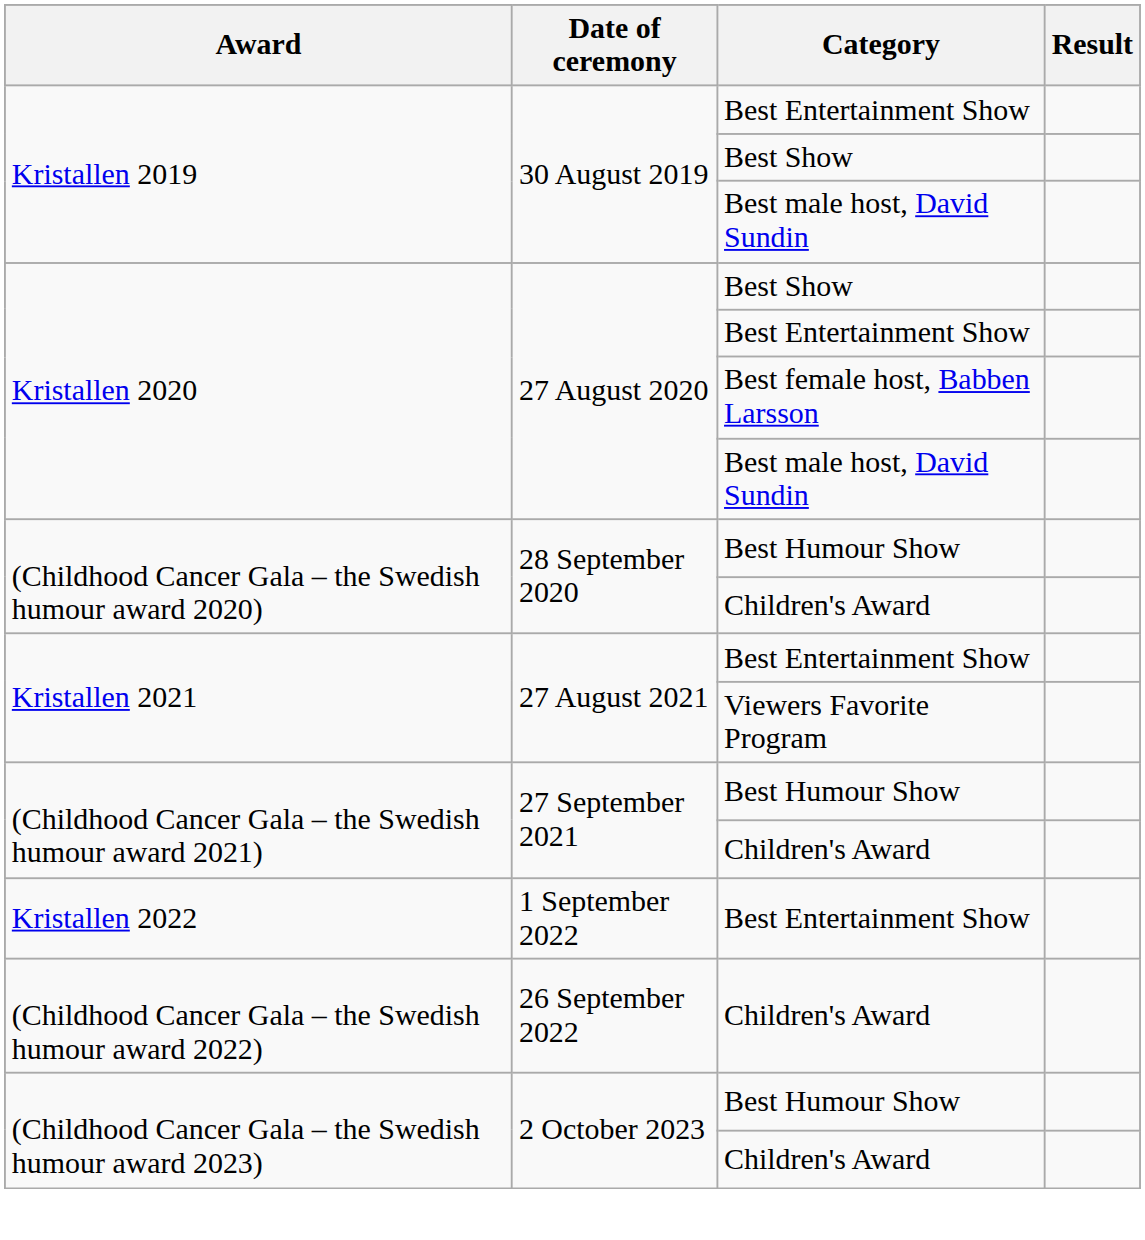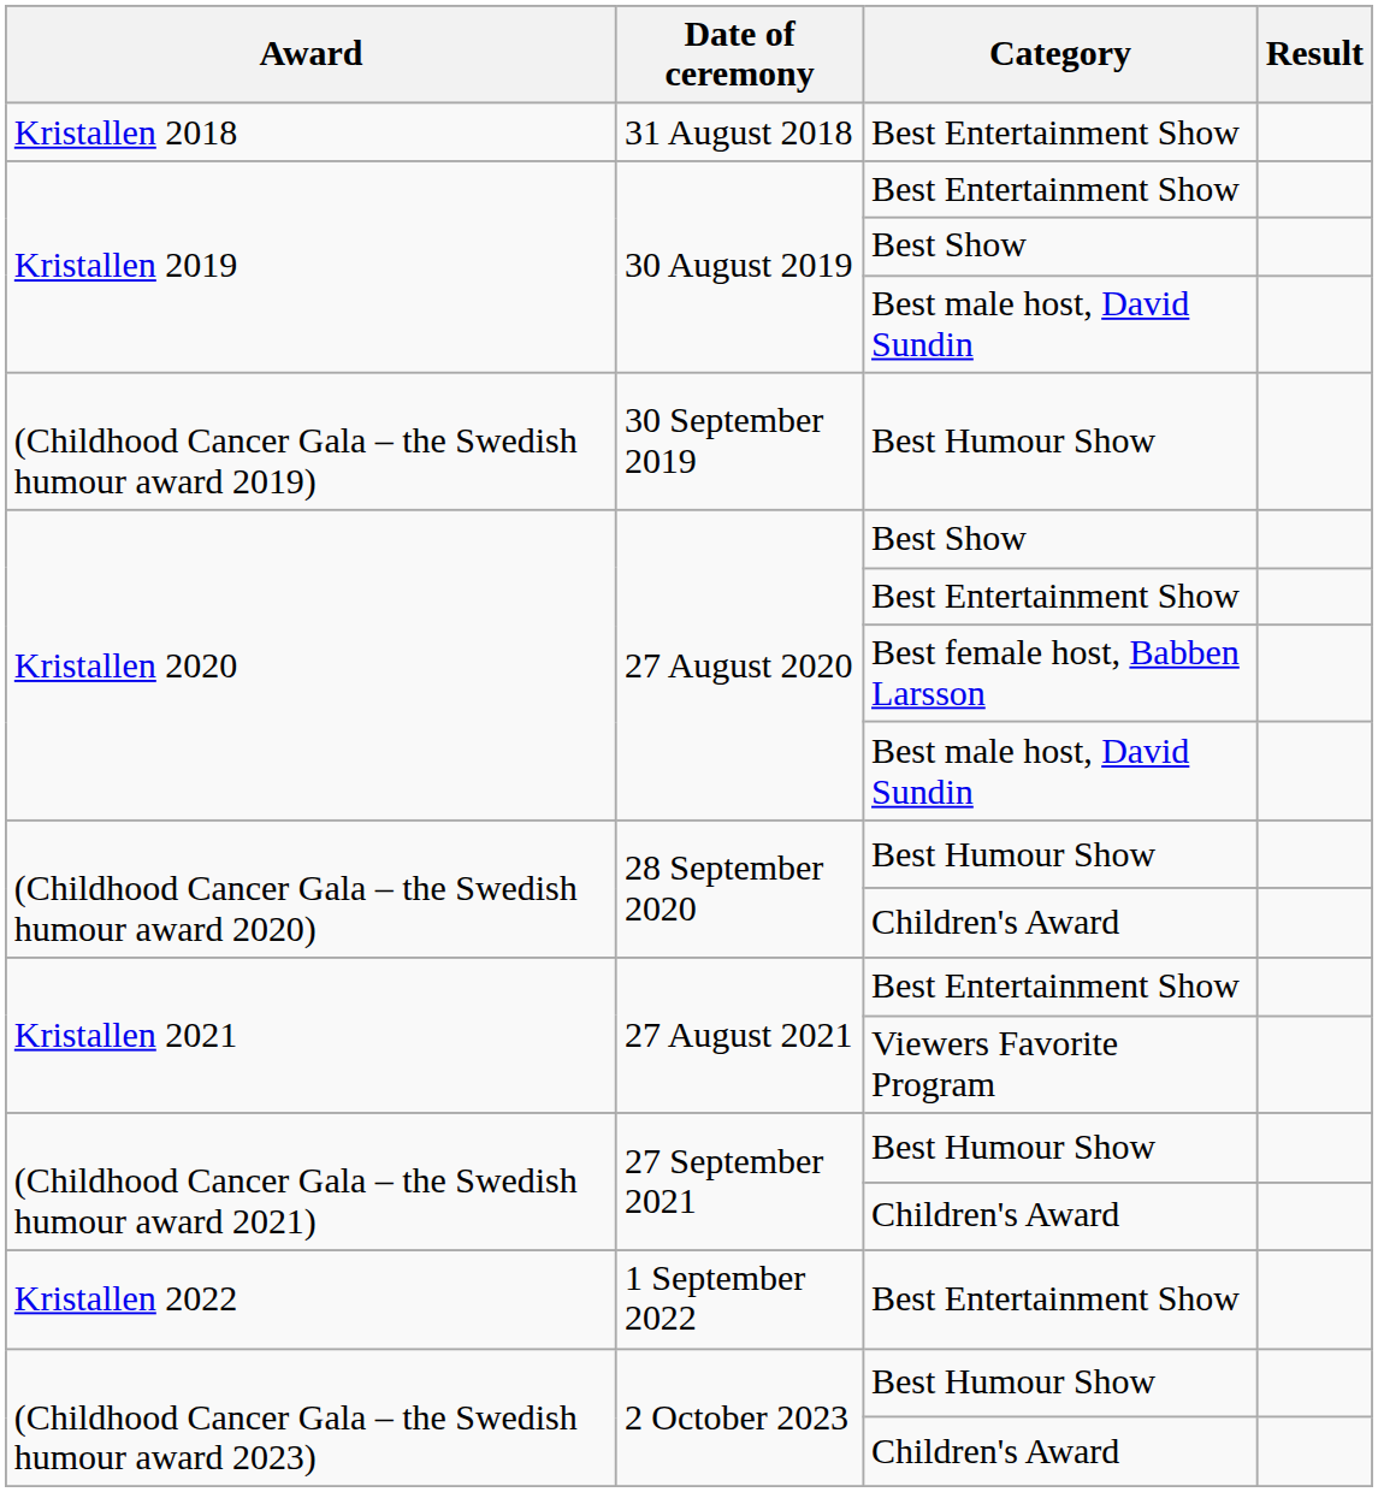+ row: Kristallen 2018 | 31 August 2018 | Best Entertainment Show
+ row: (Childhood Cancer Gala – the Swedish humour award 2019) | 30 September 2019 | Best Humour Show
- row: (Childhood Cancer Gala – the Swedish humour award 2022) | 26 September 2022 | Children's Award
